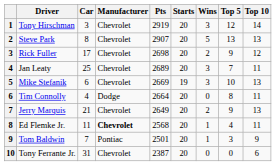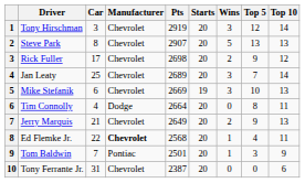Jan Leaty | Top 10: 11 -> 14
Ed Flemke Jr. | Car: 11 -> 22
